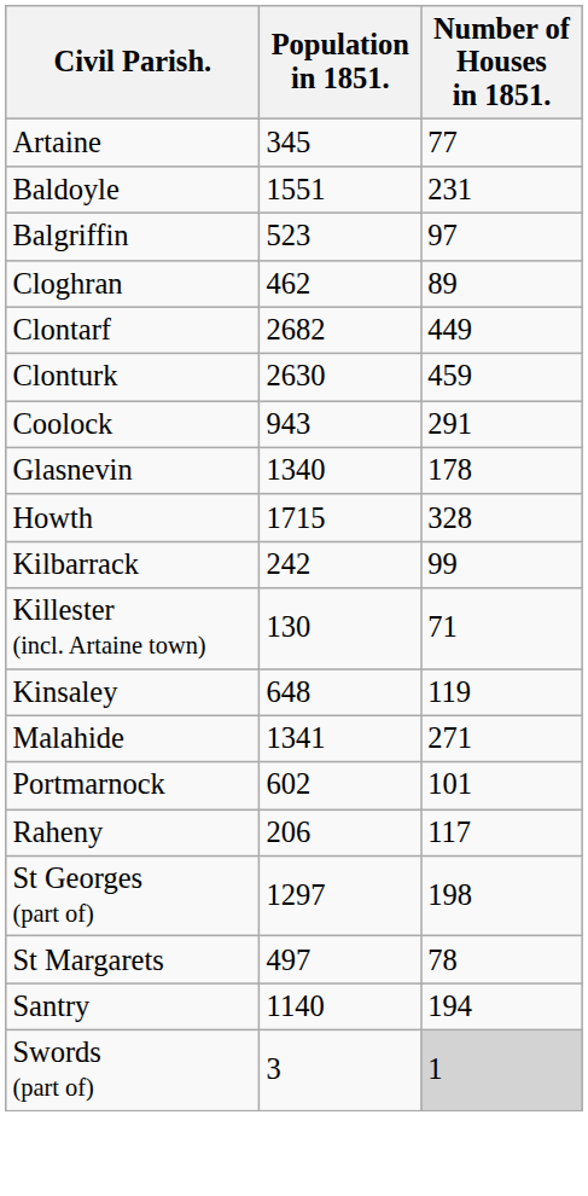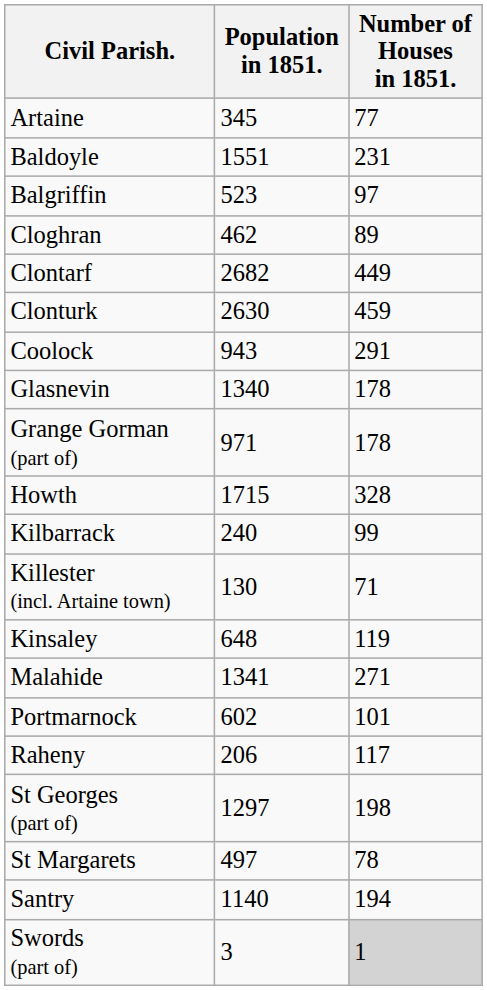+ row: Grange Gorman (part of) | 971 | 178
Kilbarrack | Population in 1851.: 242 -> 240
